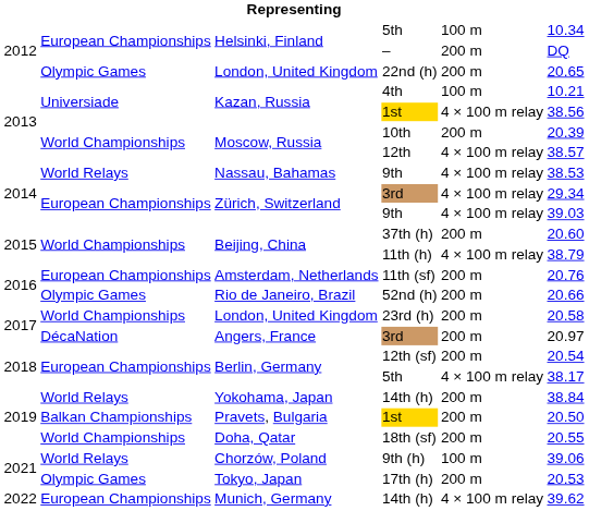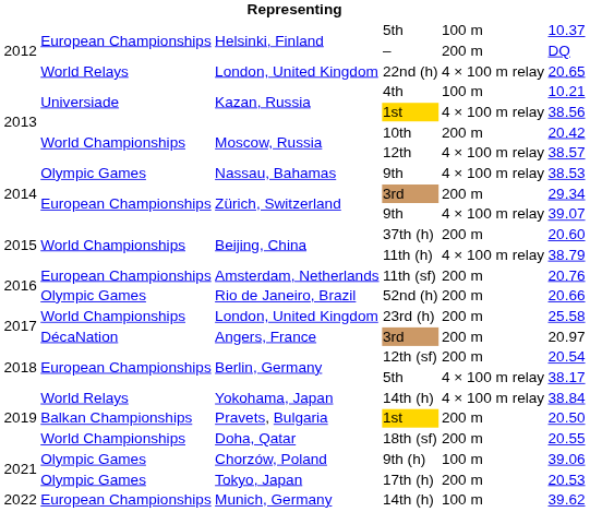Helsinki, Finland / 5th | column 6: 10.34 -> 10.37
22nd (h) | column 2: Olympic Games -> World Relays
22nd (h) | column 5: 200 m -> 4 × 100 m relay
10th | column 6: 20.39 -> 20.42
Nassau, Bahamas / 9th | column 2: World Relays -> Olympic Games
Zürich, Switzerland / 3rd | column 5: 4 × 100 m relay -> 200 m
Zürich, Switzerland / 9th | column 6: 39.03 -> 39.07
23rd (h) | column 6: 20.58 -> 25.58
Yokohama, Japan / 14th (h) | column 5: 200 m -> 4 × 100 m relay
9th (h) | column 2: World Relays -> Olympic Games
Munich, Germany / 14th (h) | column 5: 4 × 100 m relay -> 100 m
